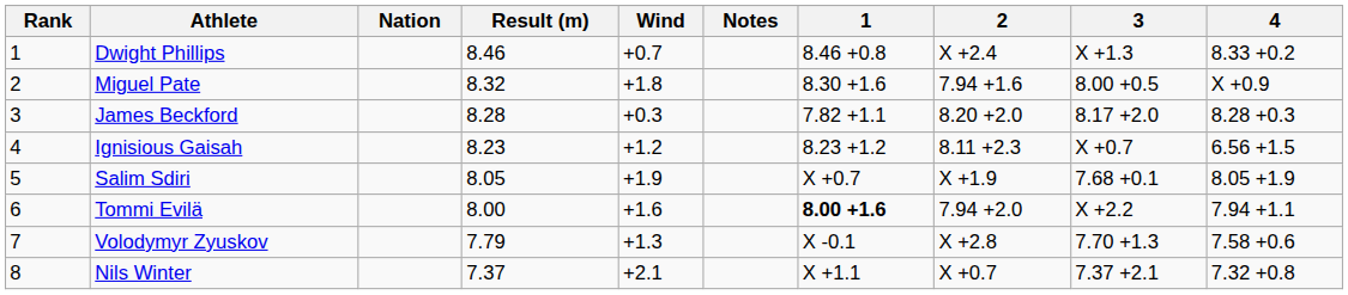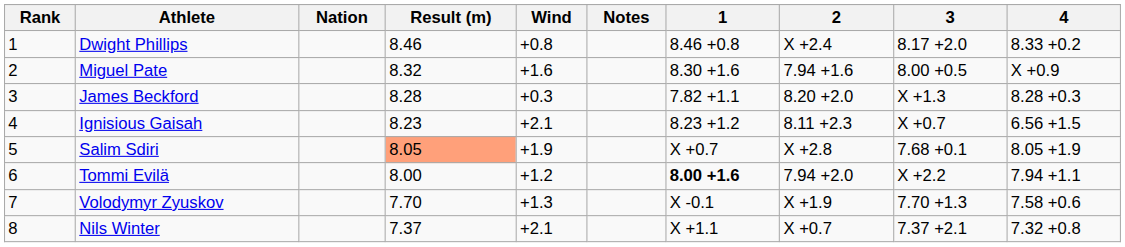Dwight Phillips | Wind: +0.7 -> +0.8
Dwight Phillips | 3: X +1.3 -> 8.17 +2.0
Miguel Pate | Wind: +1.8 -> +1.6
James Beckford | 3: 8.17 +2.0 -> X +1.3
Ignisious Gaisah | Wind: +1.2 -> +2.1
Salim Sdiri | Result (m): no background -> lightsalmon background
Salim Sdiri | 2: X +1.9 -> X +2.8
Tommi Evilä | Wind: +1.6 -> +1.2
Volodymyr Zyuskov | Result (m): 7.79 -> 7.70
Volodymyr Zyuskov | 2: X +2.8 -> X +1.9
